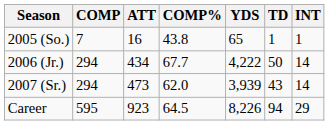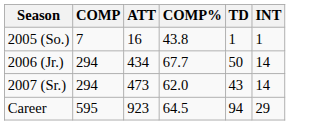- column: YDS | 65 | 4,222 | 3,939 | 8,226
